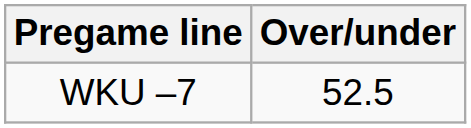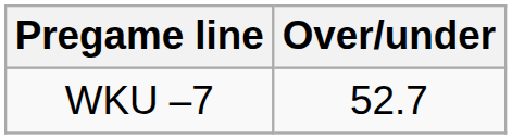WKU –7 | Over/under: 52.5 -> 52.7
